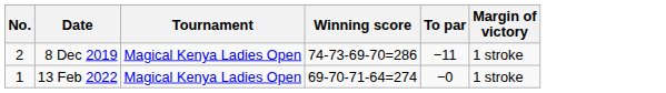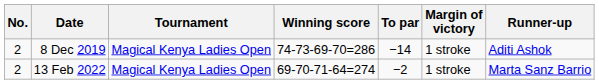+ column: Runner-up | Aditi Ashok | Marta Sanz Barrio
8 Dec 2019 | To par: −11 -> −14
13 Feb 2022 | No.: 1 -> 2
13 Feb 2022 | To par: −0 -> −2
